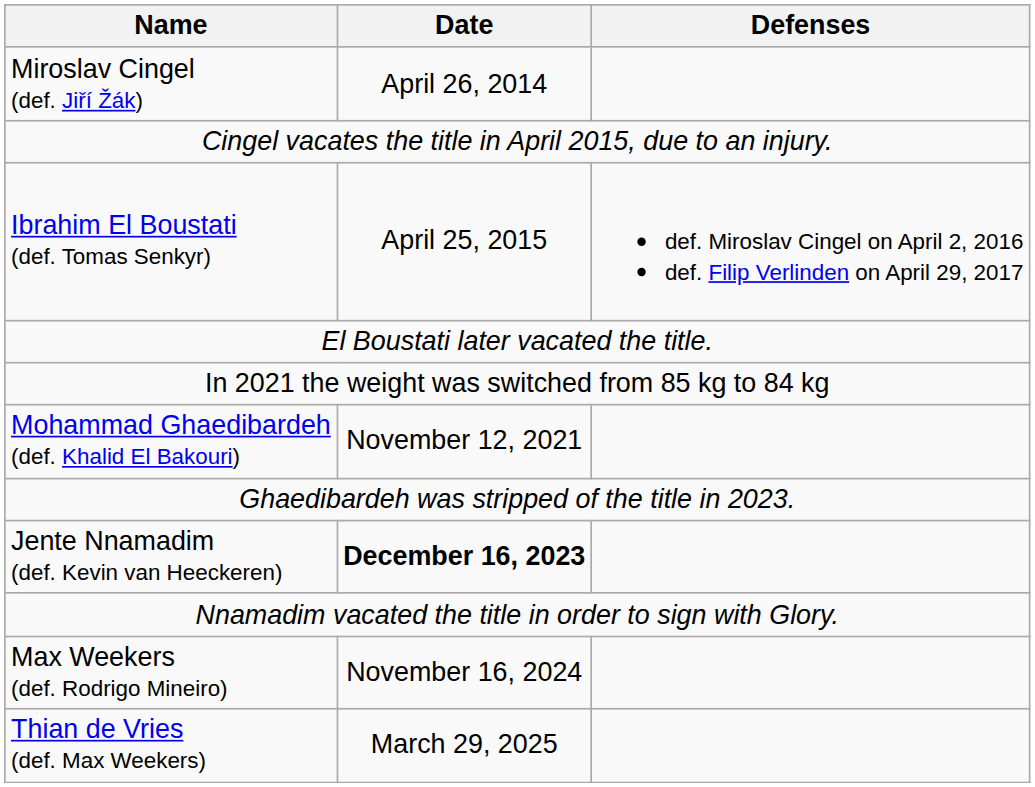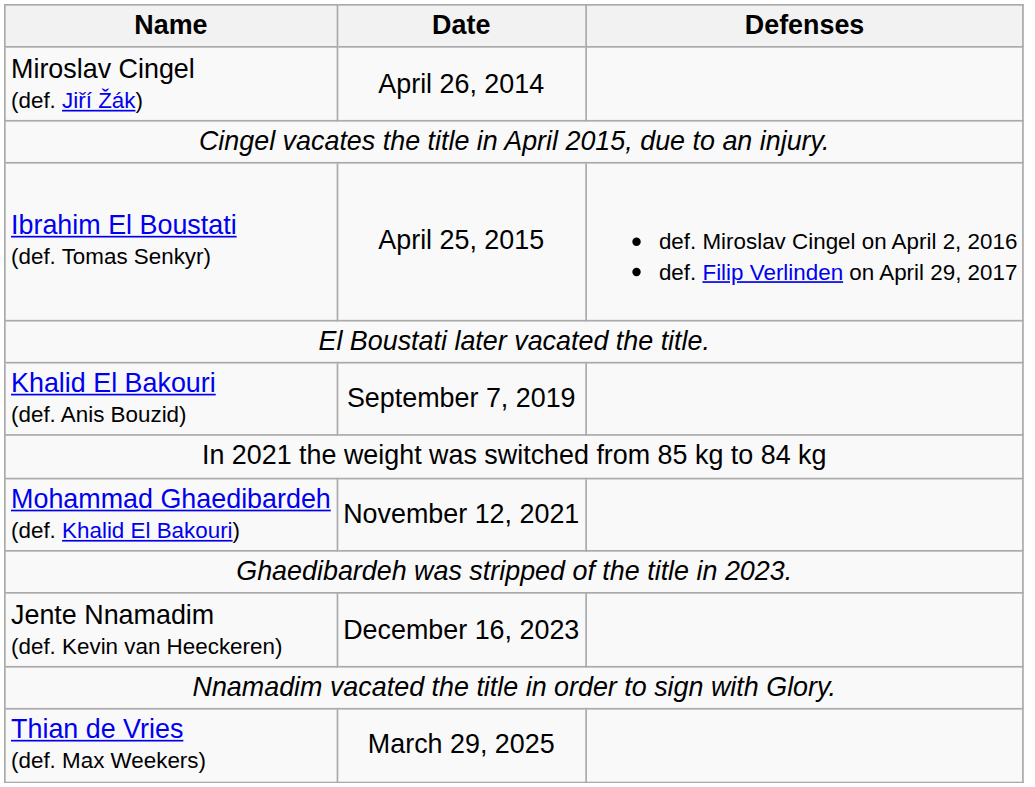+ row: Khalid El Bakouri (def. Anis Bouzid) | September 7, 2019
Jente Nnamadim (def. Kevin van Heeckeren) | Date: bold -> normal
- row: Max Weekers (def. Rodrigo Mineiro) | November 16, 2024
